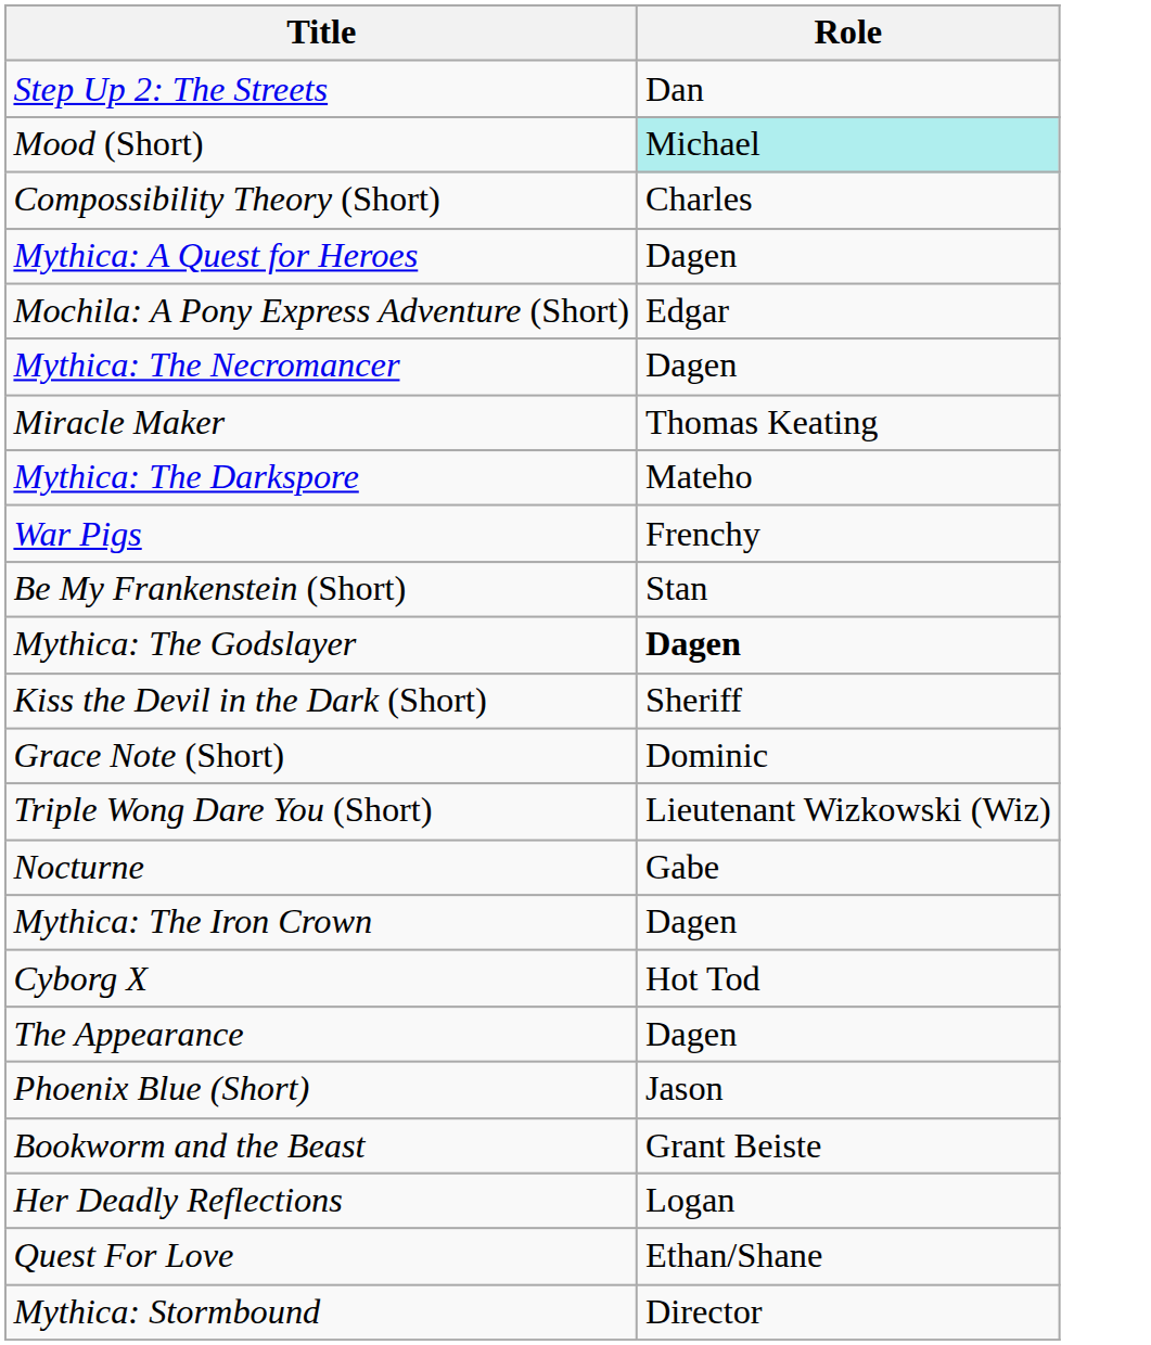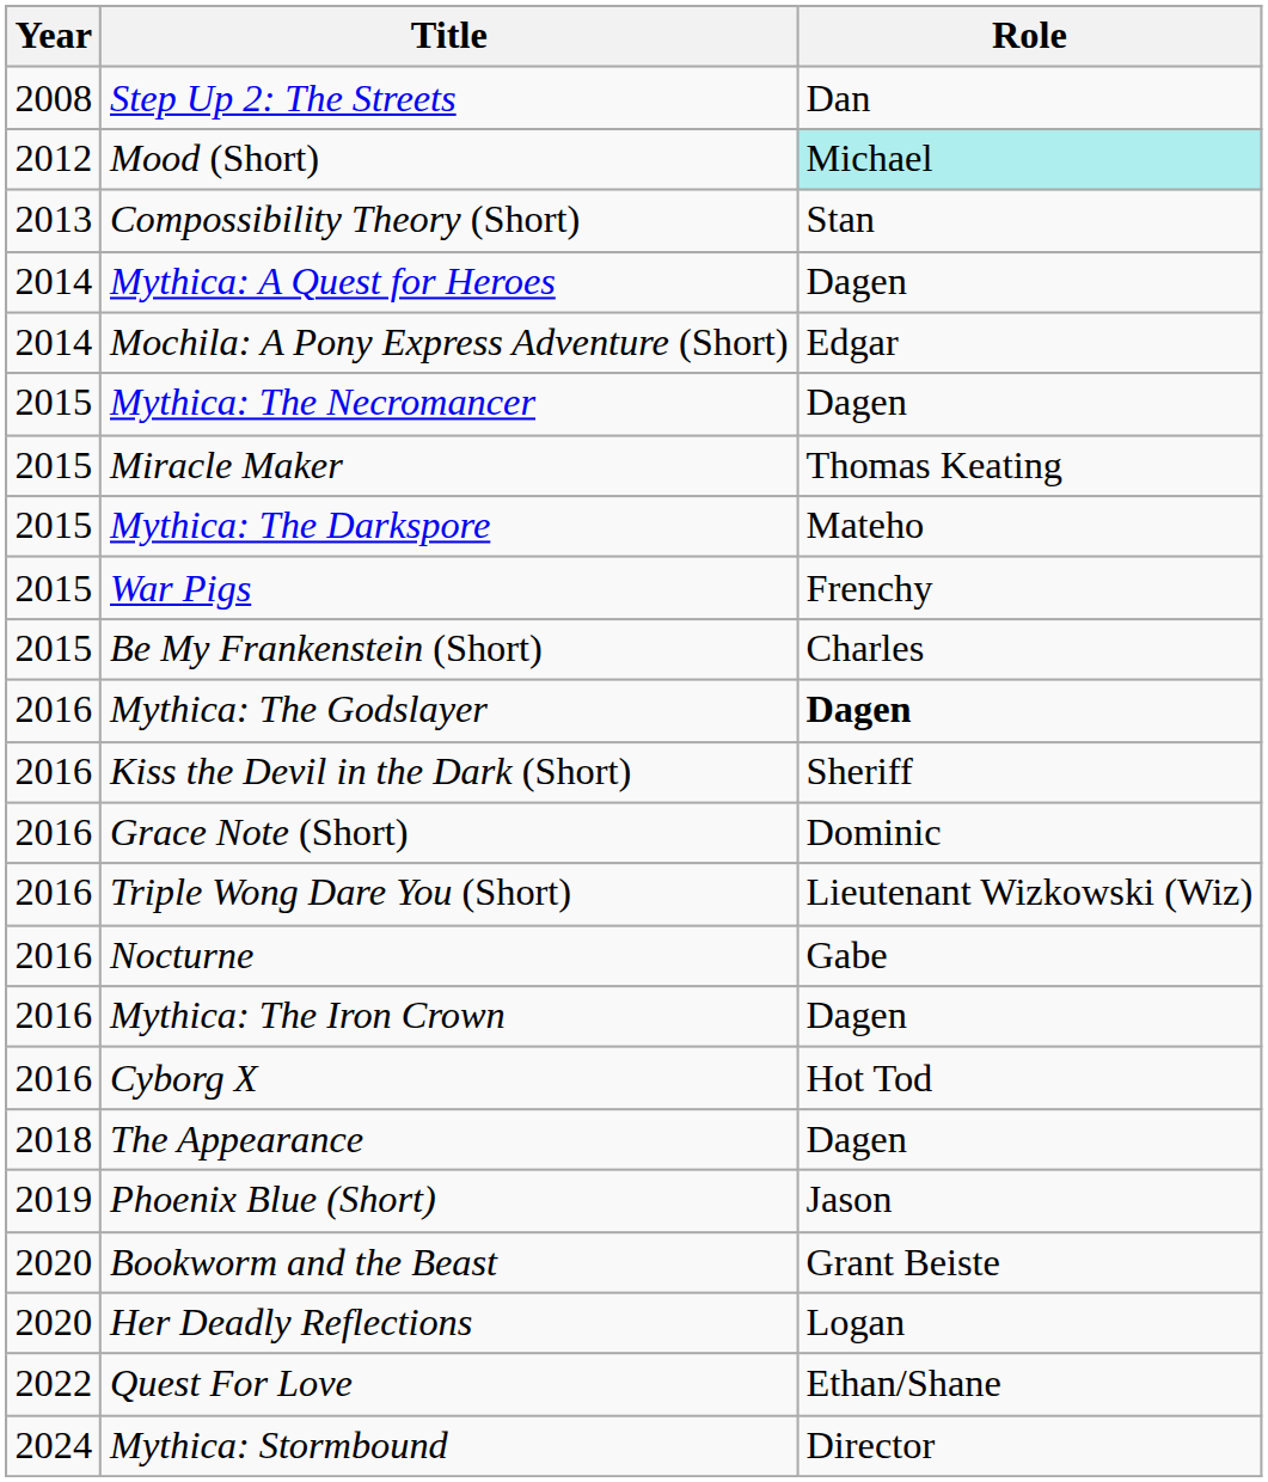+ column: Year | 2008 | 2012 | 2013 | 2014 | 2014 | 2015 | 2015 | 2015 | 2015 | 2015 | 2016 | 2016 | 2016 | 2016 | 2016 | 2016 | 2016 | 2018 | 2019 | 2020 | 2020 | 2022 | 2024
Compossibility Theory (Short) | Role: Charles -> Stan
Be My Frankenstein (Short) | Role: Stan -> Charles
